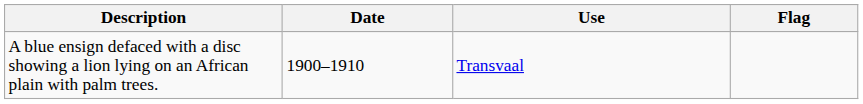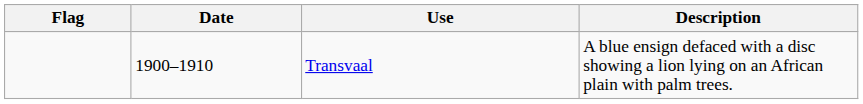columns swapped: Flag <-> Description
